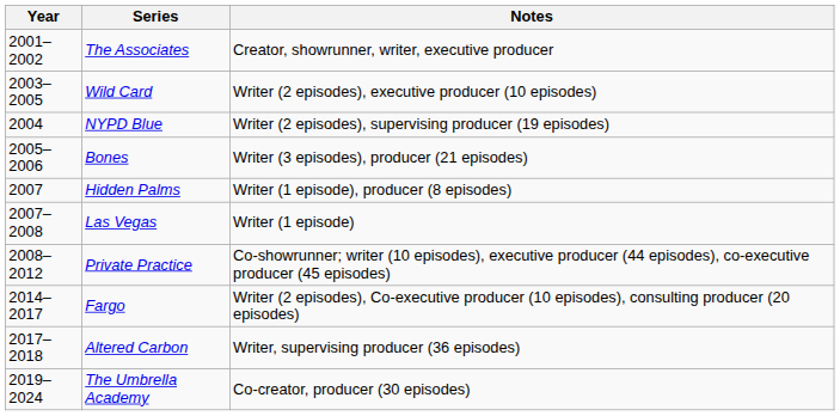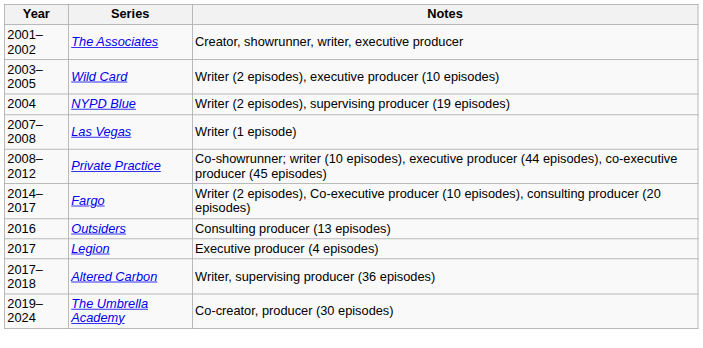- row: 2005–2006 | Bones | Writer (3 episodes), producer (21 episodes)
- row: 2007 | Hidden Palms | Writer (1 episode), producer (8 episodes)
+ row: 2016 | Outsiders | Consulting producer (13 episodes)
+ row: 2017 | Legion | Executive producer (4 episodes)
